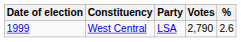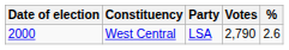West Central | Date of election: 1999 -> 2000
